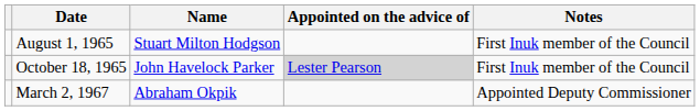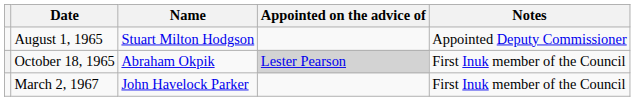August 1, 1965 | Notes: First Inuk member of the Council -> Appointed Deputy Commissioner
October 18, 1965 | Name: John Havelock Parker -> Abraham Okpik
March 2, 1967 | Name: Abraham Okpik -> John Havelock Parker
March 2, 1967 | Notes: Appointed Deputy Commissioner -> First Inuk member of the Council
